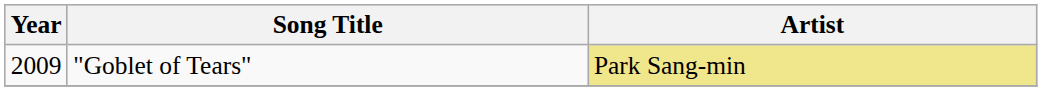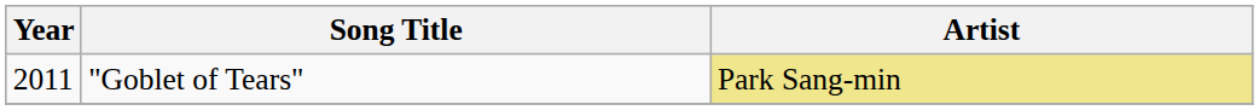"Goblet of Tears" | Year: 2009 -> 2011
